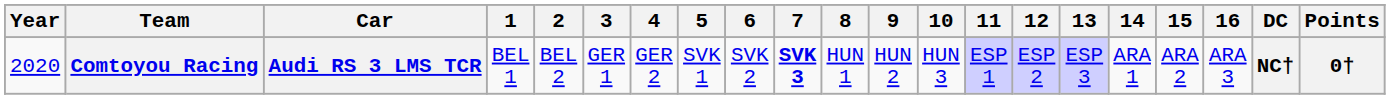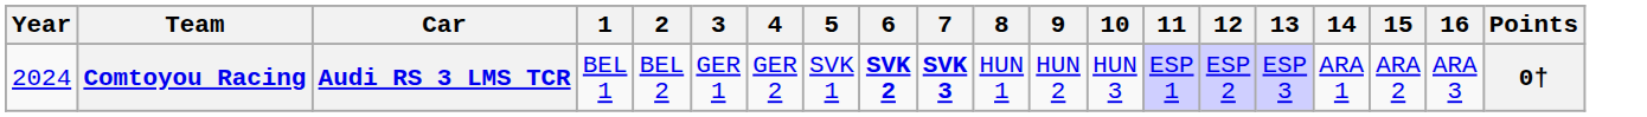- column: DC | NC†
Comtoyou Racing | Year: 2020 -> 2024
Comtoyou Racing | 6: normal -> bold
